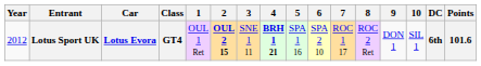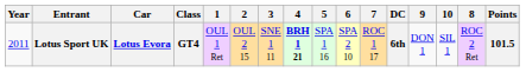columns swapped: 8 <-> DC
Lotus Sport UK | Year: 2012 -> 2011
Lotus Sport UK | 2: bold -> normal
Lotus Sport UK | Points: 101.6 -> 101.5
